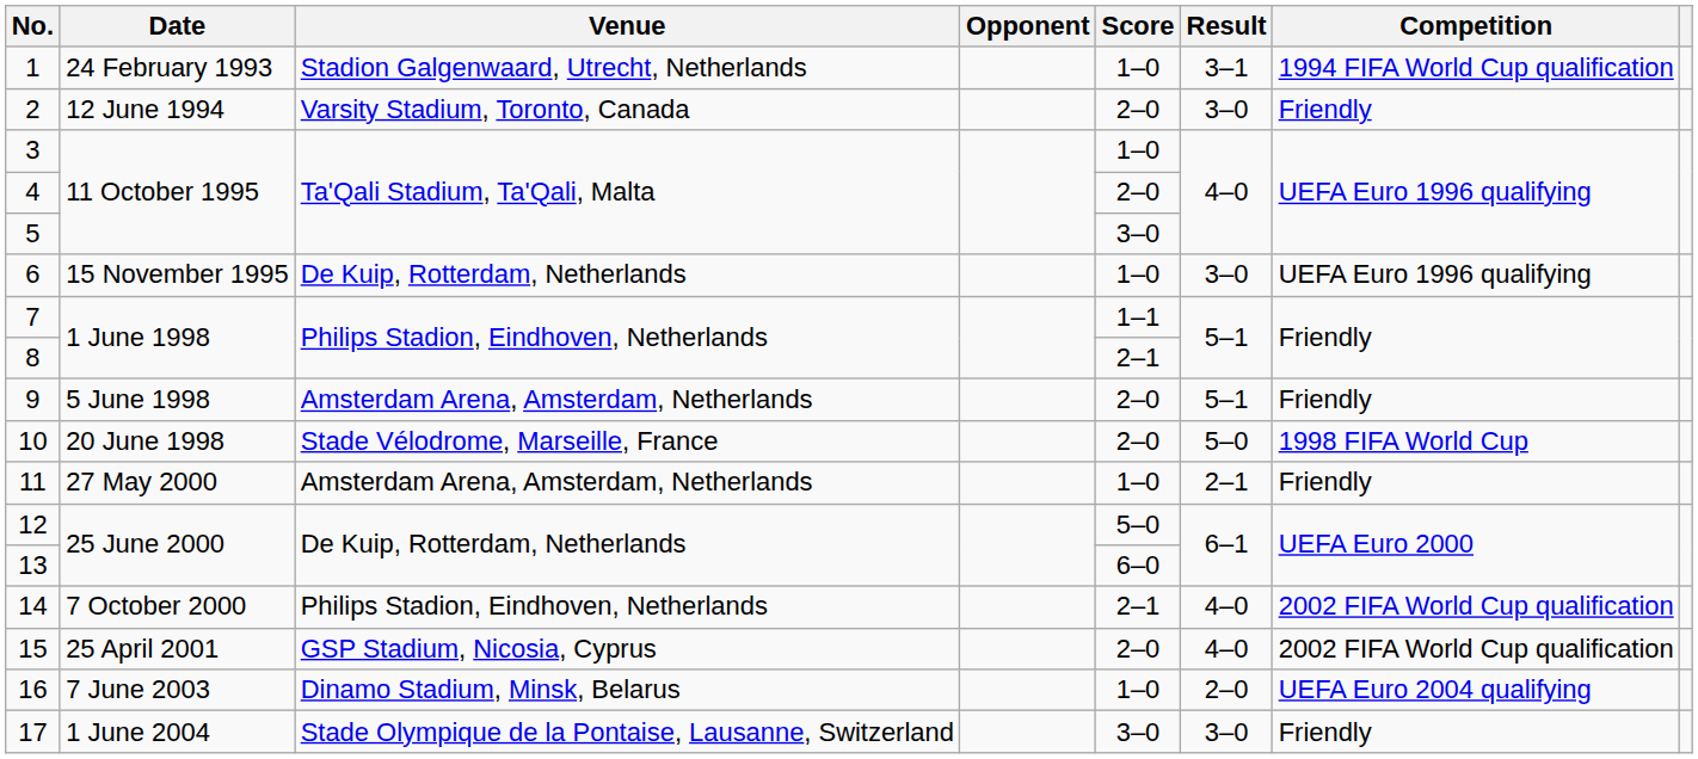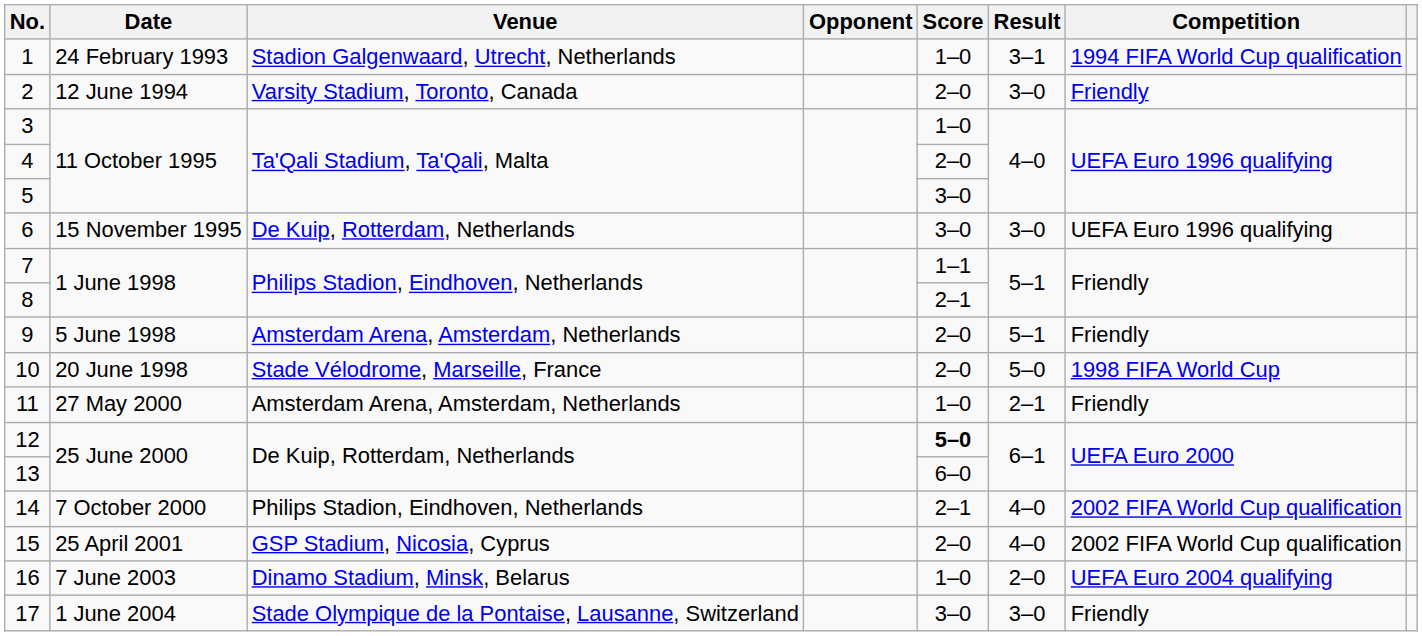6 | Score: 1–0 -> 3–0
12 | Score: normal -> bold
